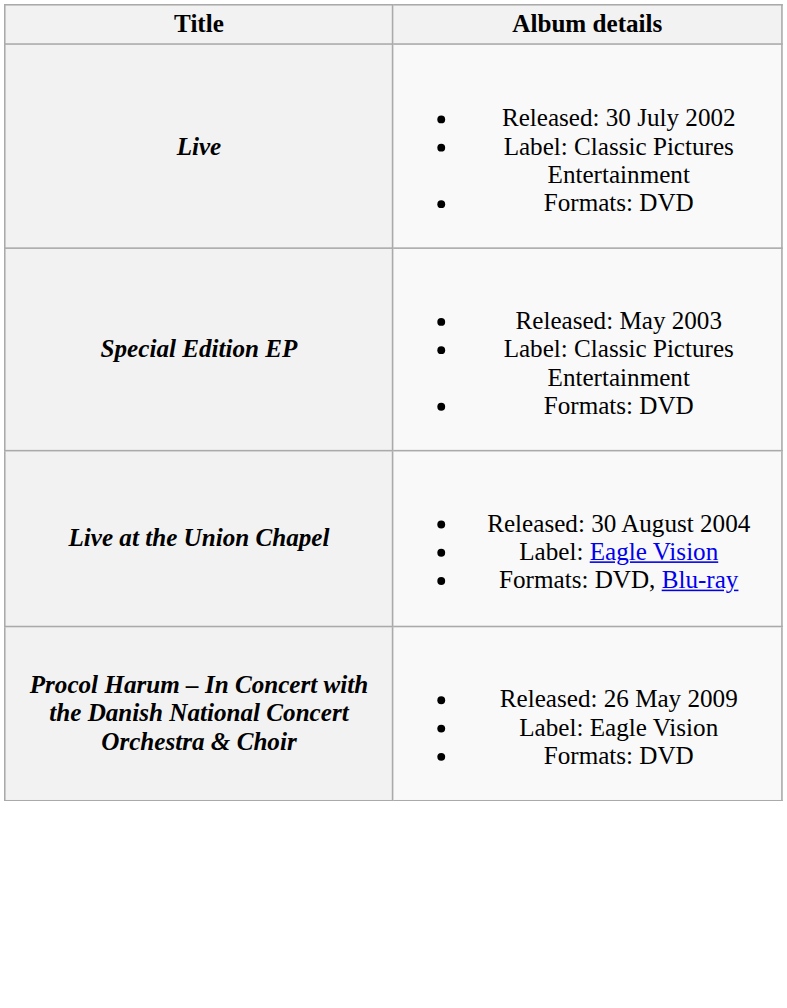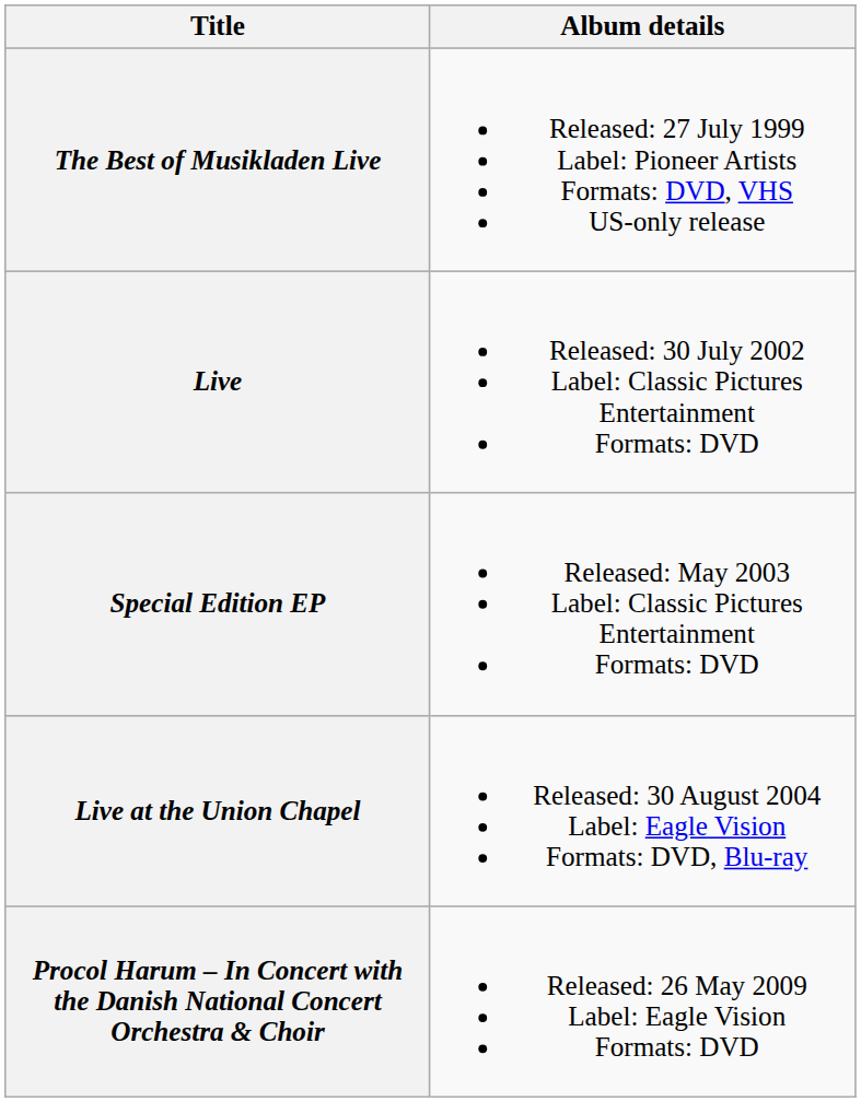+ row: The Best of Musikladen Live | Released: 27 July 1999 Label: Pioneer Artists Formats: DVD, VHS US-only release
